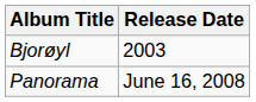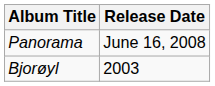rows swapped: Bjorøyl <-> Panorama
